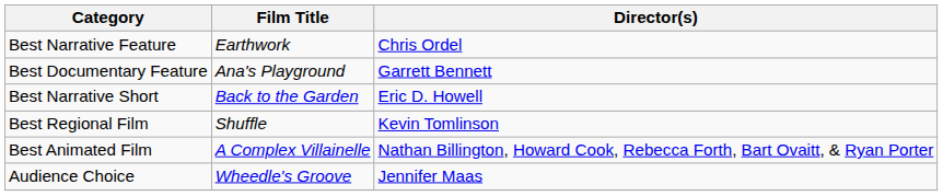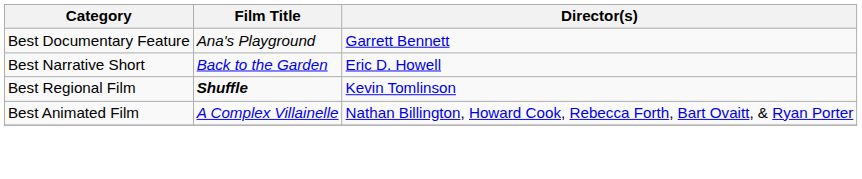- row: Best Narrative Feature | Earthwork | Chris Ordel
Best Regional Film | Film Title: normal -> bold
- row: Audience Choice | Wheedle's Groove | Jennifer Maas
